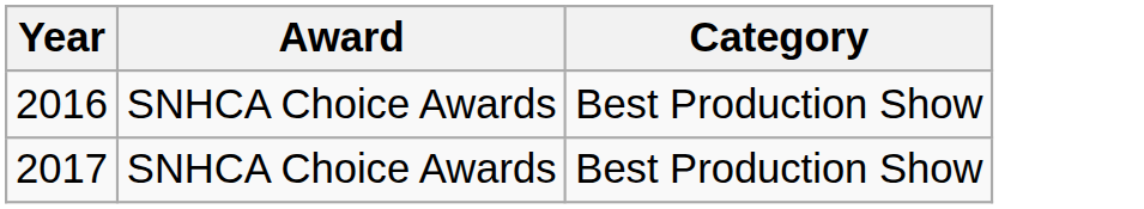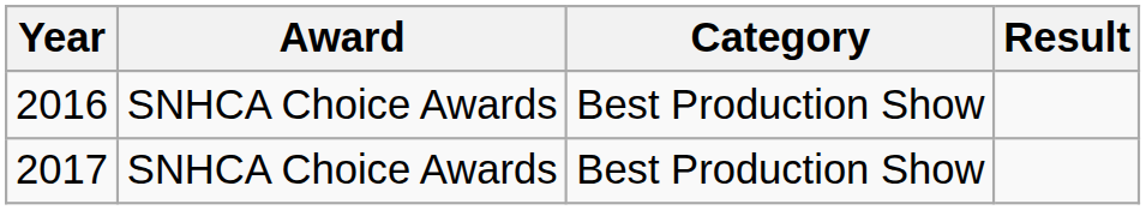+ column: Result
